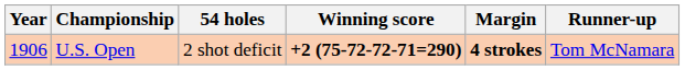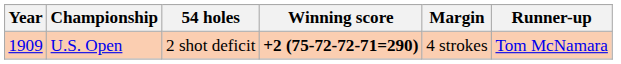U.S. Open | Year: 1906 -> 1909
U.S. Open | Margin: bold -> normal
